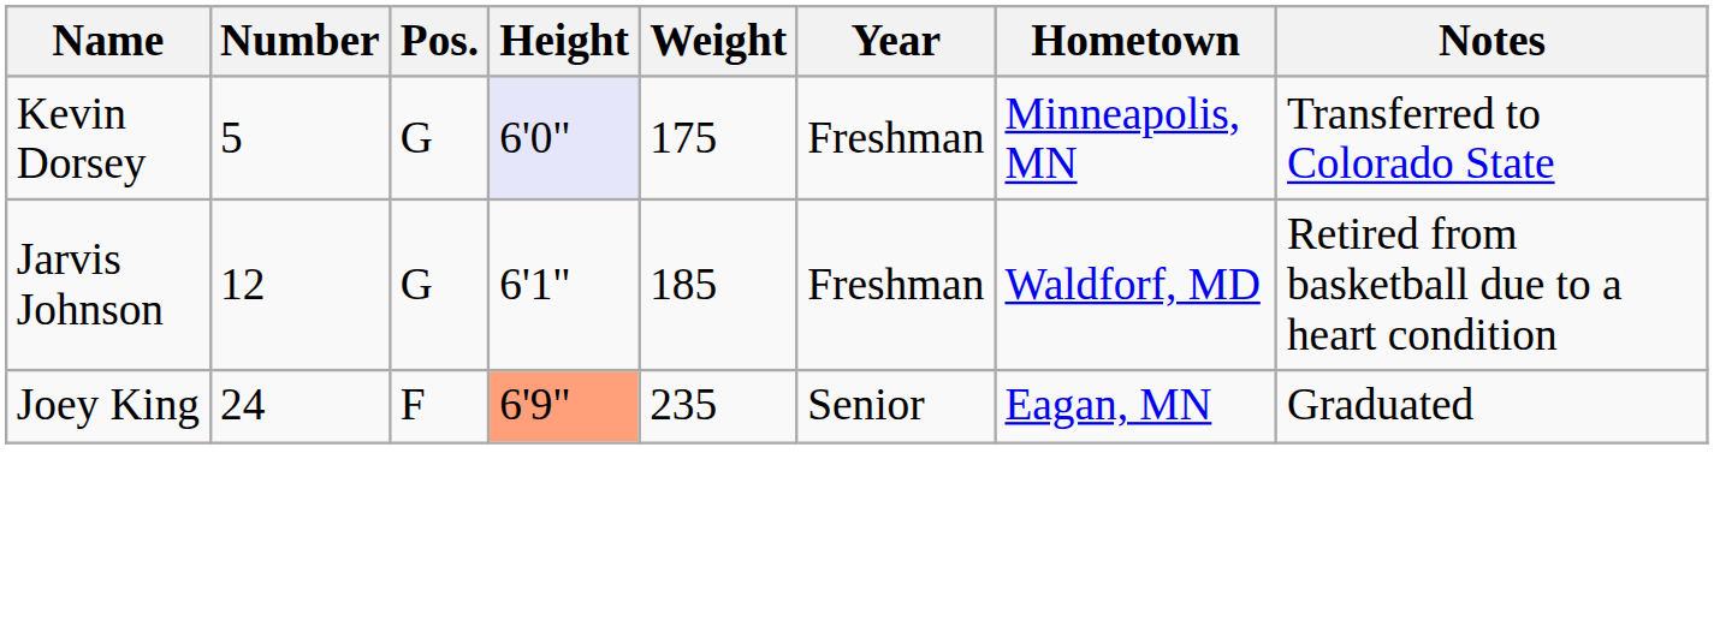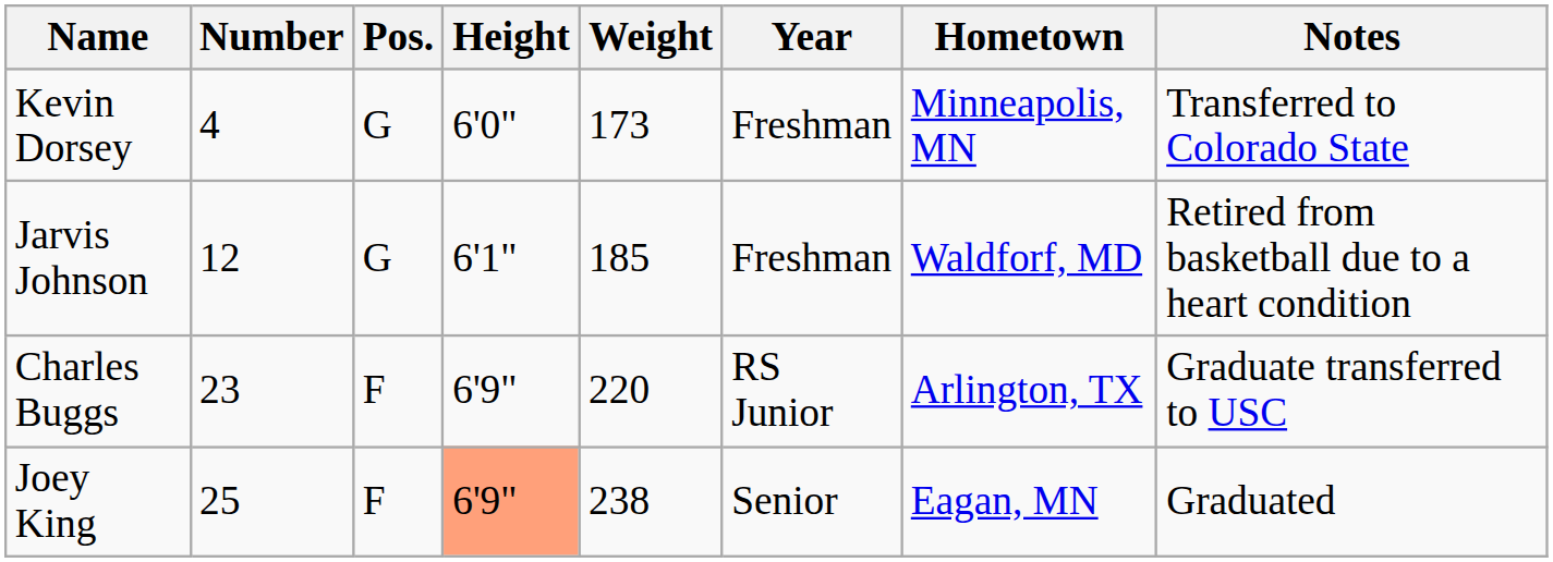Kevin Dorsey | Number: 5 -> 4
Kevin Dorsey | Height: lavender background -> no background
Kevin Dorsey | Weight: 175 -> 173
+ row: Charles Buggs | 23 | F | 6'9" | 220 | RS Junior | Arlington, TX | Graduate transferred to USC
Joey King | Number: 24 -> 25
Joey King | Weight: 235 -> 238
